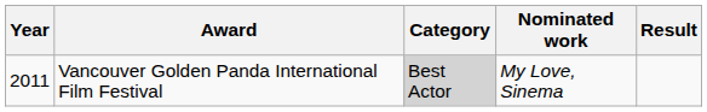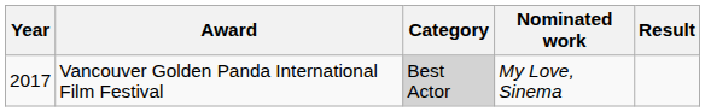Vancouver Golden Panda International Film Festival | Year: 2011 -> 2017
